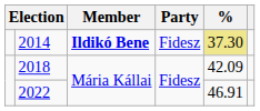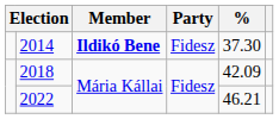2014 | %: khaki background -> no background
2022 | %: 46.91 -> 46.21
